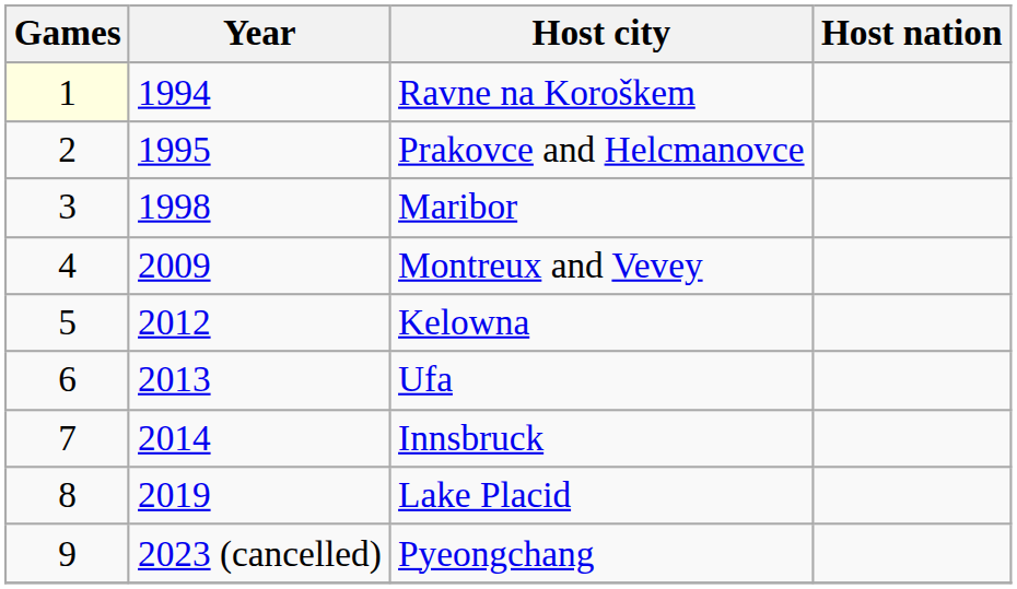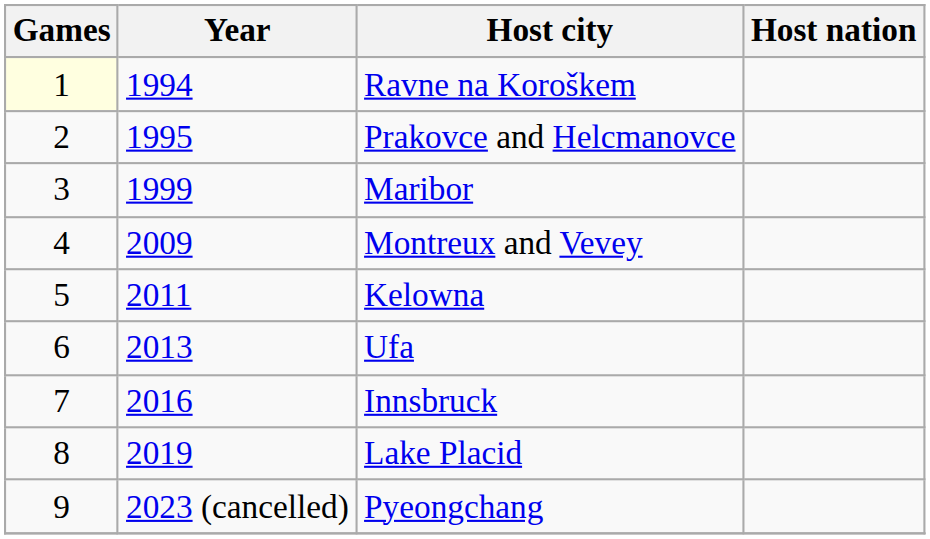Maribor | Year: 1998 -> 1999
Kelowna | Year: 2012 -> 2011
Innsbruck | Year: 2014 -> 2016
